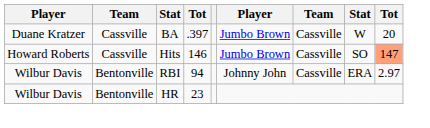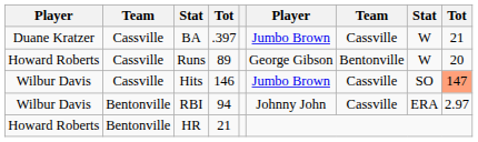BA | column 9: 20 -> 21
+ row: Howard Roberts | Cassville | Runs | 89 | George Gibson | Bentonville | W | 20
Hits | column 1: Howard Roberts -> Wilbur Davis
HR | column 1: Wilbur Davis -> Howard Roberts
HR | column 4: 23 -> 21
